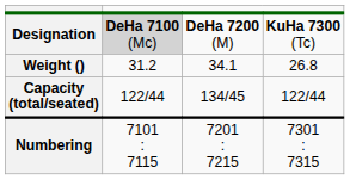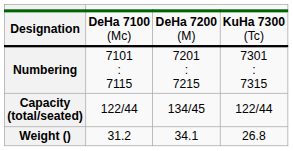Designation | column 2: lightgrey background -> no background
rows swapped: Weight () <-> Numbering
